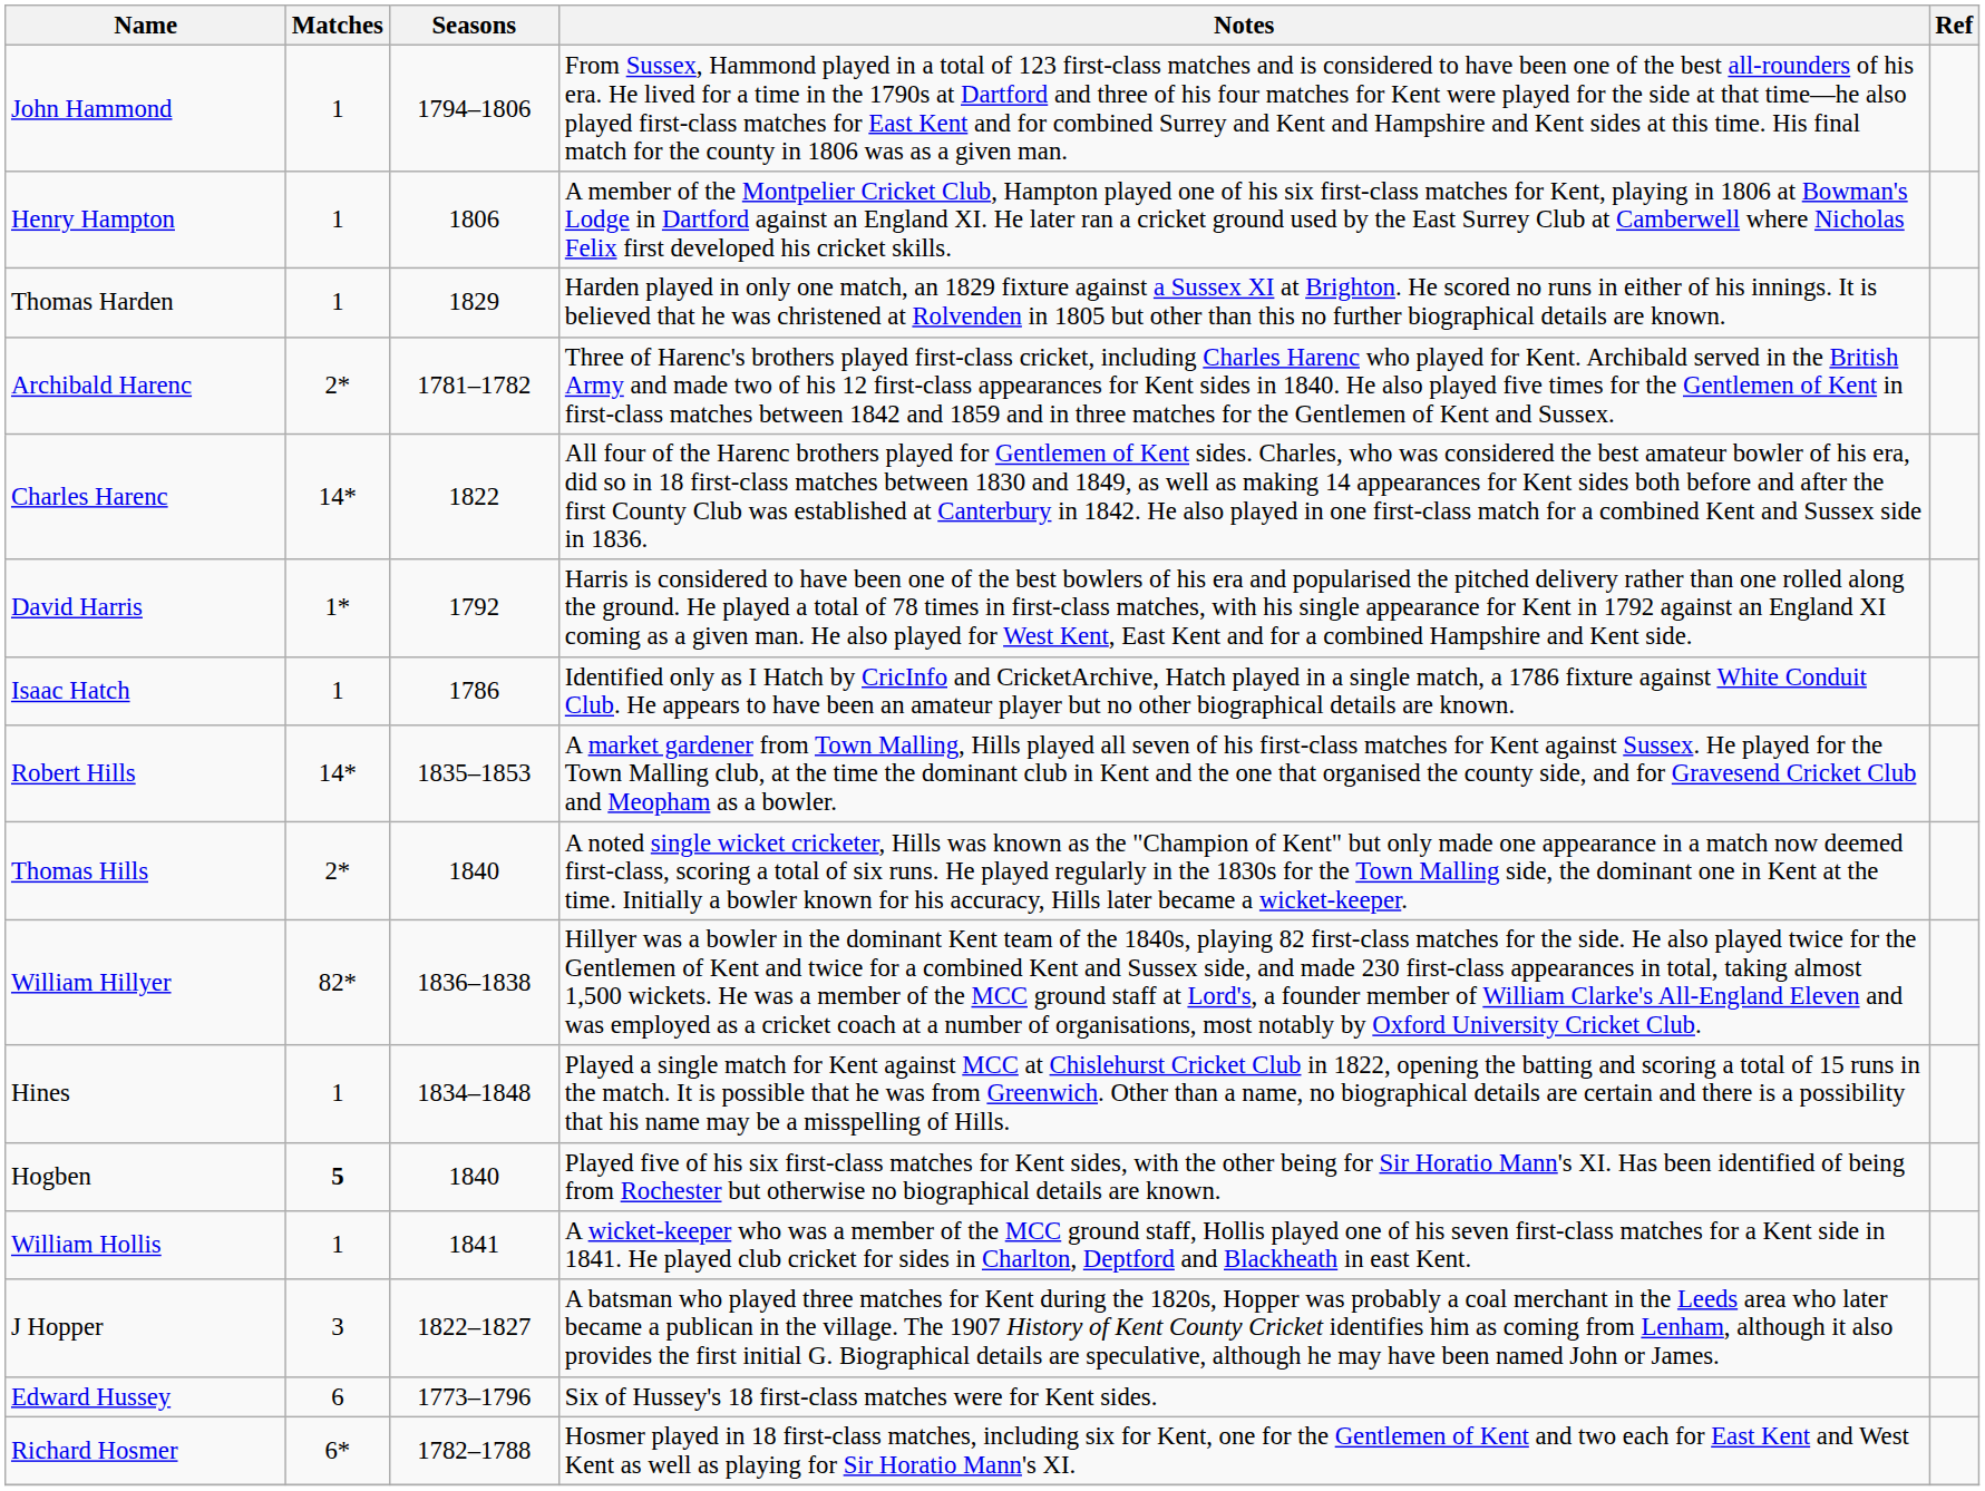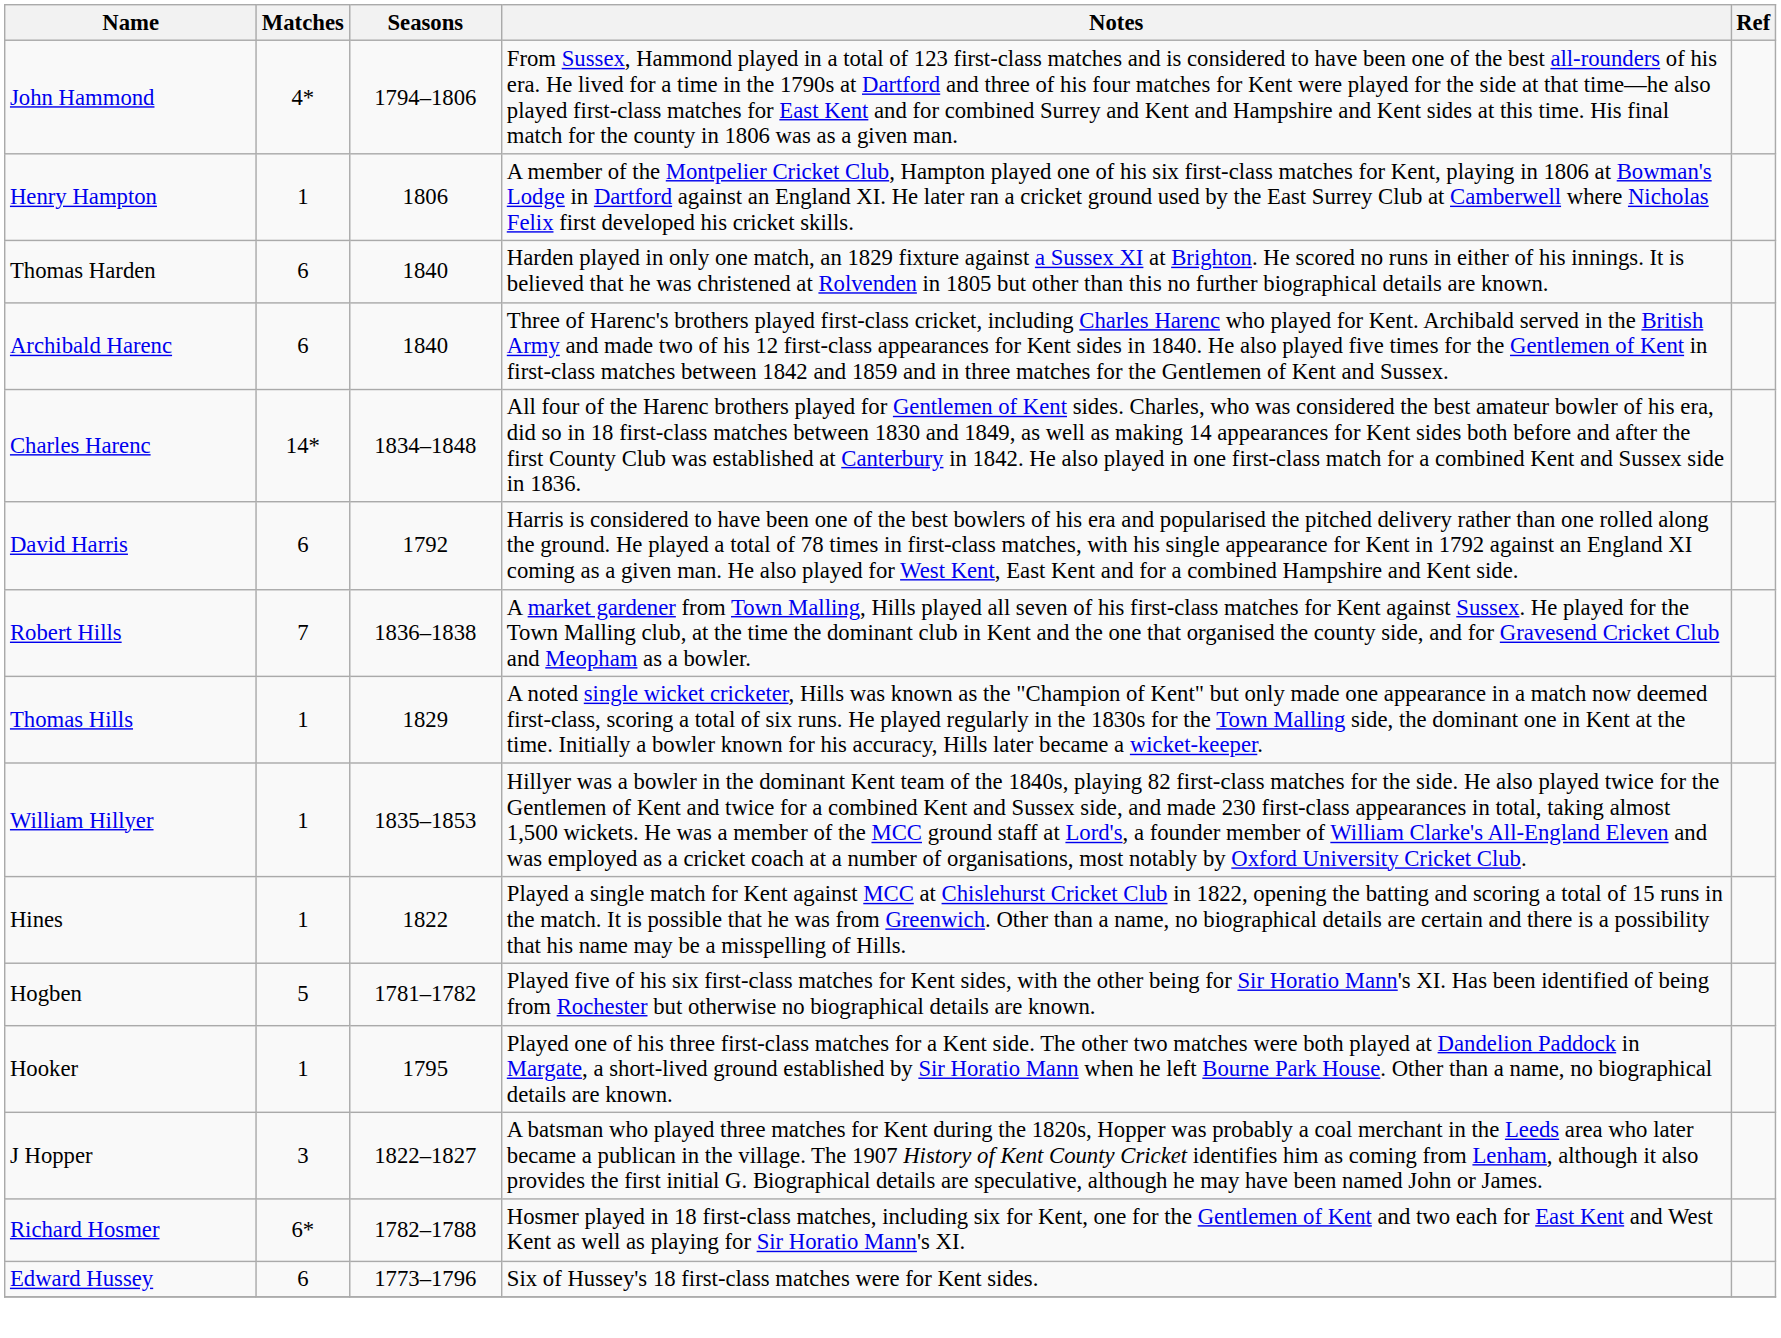John Hammond | Matches: 1 -> 4*
Thomas Harden | Matches: 1 -> 6
Thomas Harden | Seasons: 1829 -> 1840
Archibald Harenc | Matches: 2* -> 6
Archibald Harenc | Seasons: 1781–1782 -> 1840
Charles Harenc | Seasons: 1822 -> 1834–1848
David Harris | Matches: 1* -> 6
- row: Isaac Hatch | 1 | 1786 | Identified only as I Hatch by CricInfo and CricketArchive, Hatch played in a single match, a 1786 fixture against White Conduit Club. He appears to have been an amateur player but no other biographical details are known.
Robert Hills | Matches: 14* -> 7
Robert Hills | Seasons: 1835–1853 -> 1836–1838
Thomas Hills | Matches: 2* -> 1
Thomas Hills | Seasons: 1840 -> 1829
William Hillyer | Matches: 82* -> 1
William Hillyer | Seasons: 1836–1838 -> 1835–1853
Hines | Seasons: 1834–1848 -> 1822
Hogben | Matches: bold -> normal
Hogben | Seasons: 1840 -> 1781–1782
- row: William Hollis | 1 | 1841 | A wicket-keeper who was a member of the MCC ground staff, Hollis played one of his seven first-class matches for a Kent side in 1841. He played club cricket for sides in Charlton, Deptford and Blackheath in east Kent.
+ row: Hooker | 1 | 1795 | Played one of his three first-class matches for a Kent side. The other two matches were both played at Dandelion Paddock in Margate, a short-lived ground established by Sir Horatio Mann when he left Bourne Park House. Other than a name, no biographical details are known.
rows swapped: Richard Hosmer <-> Edward Hussey
